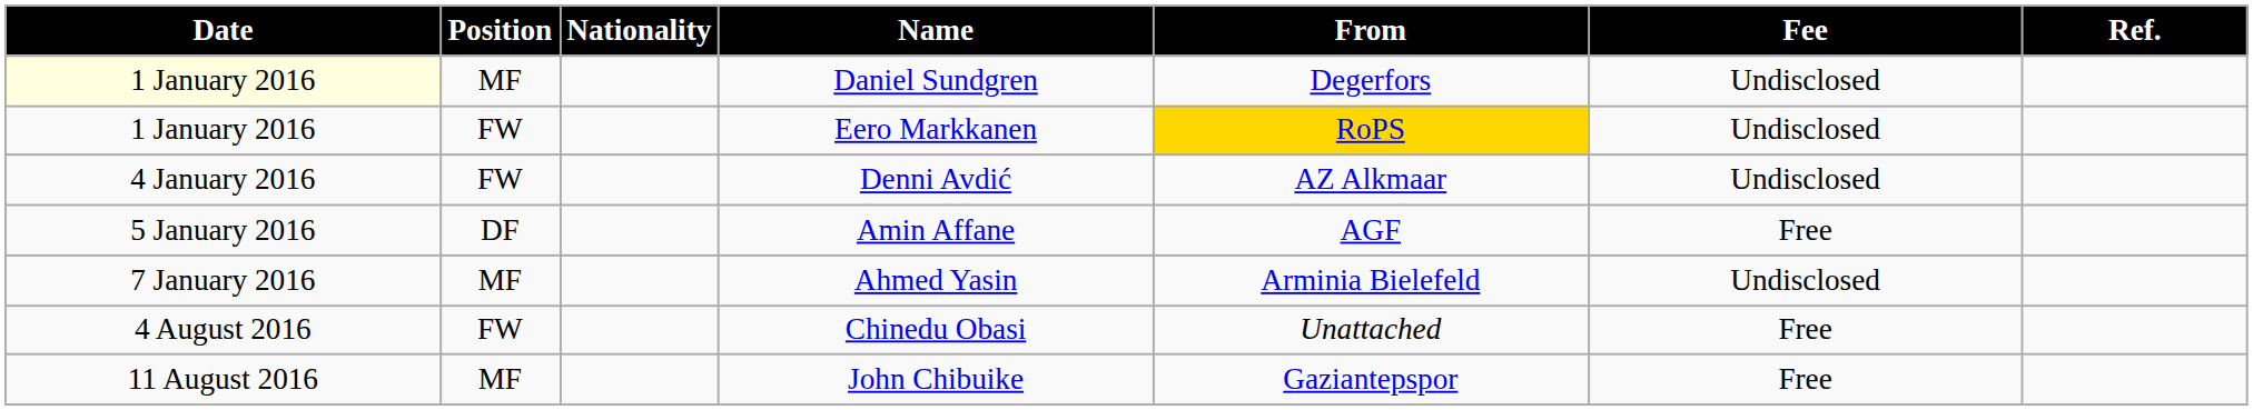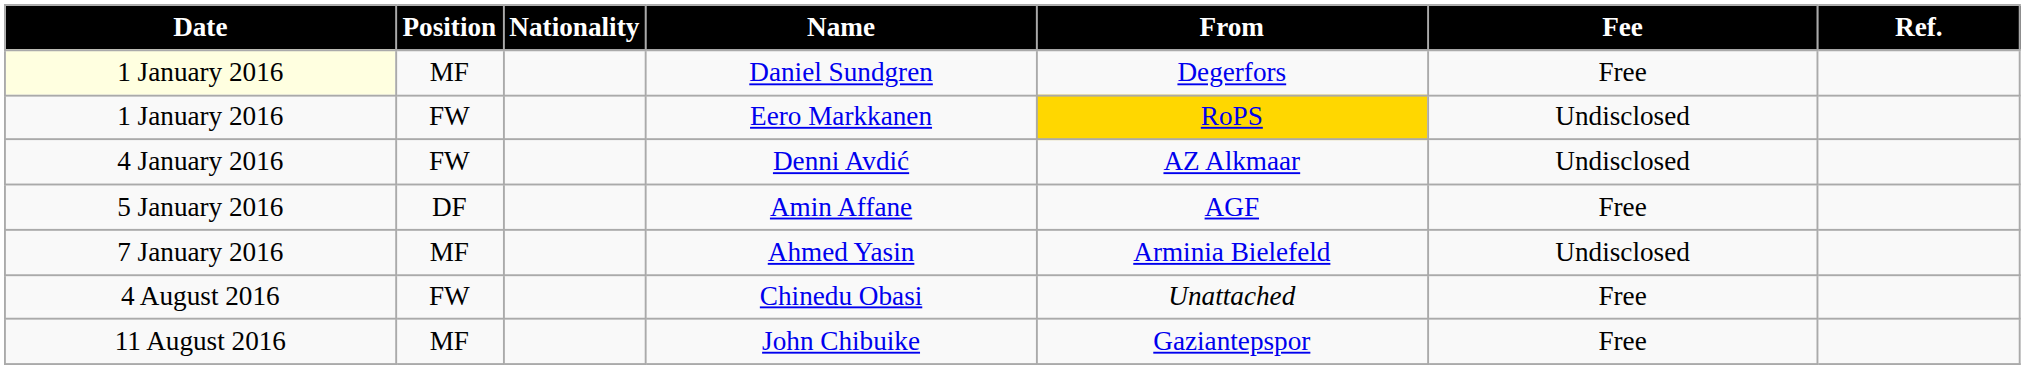Daniel Sundgren | Fee: Undisclosed -> Free
